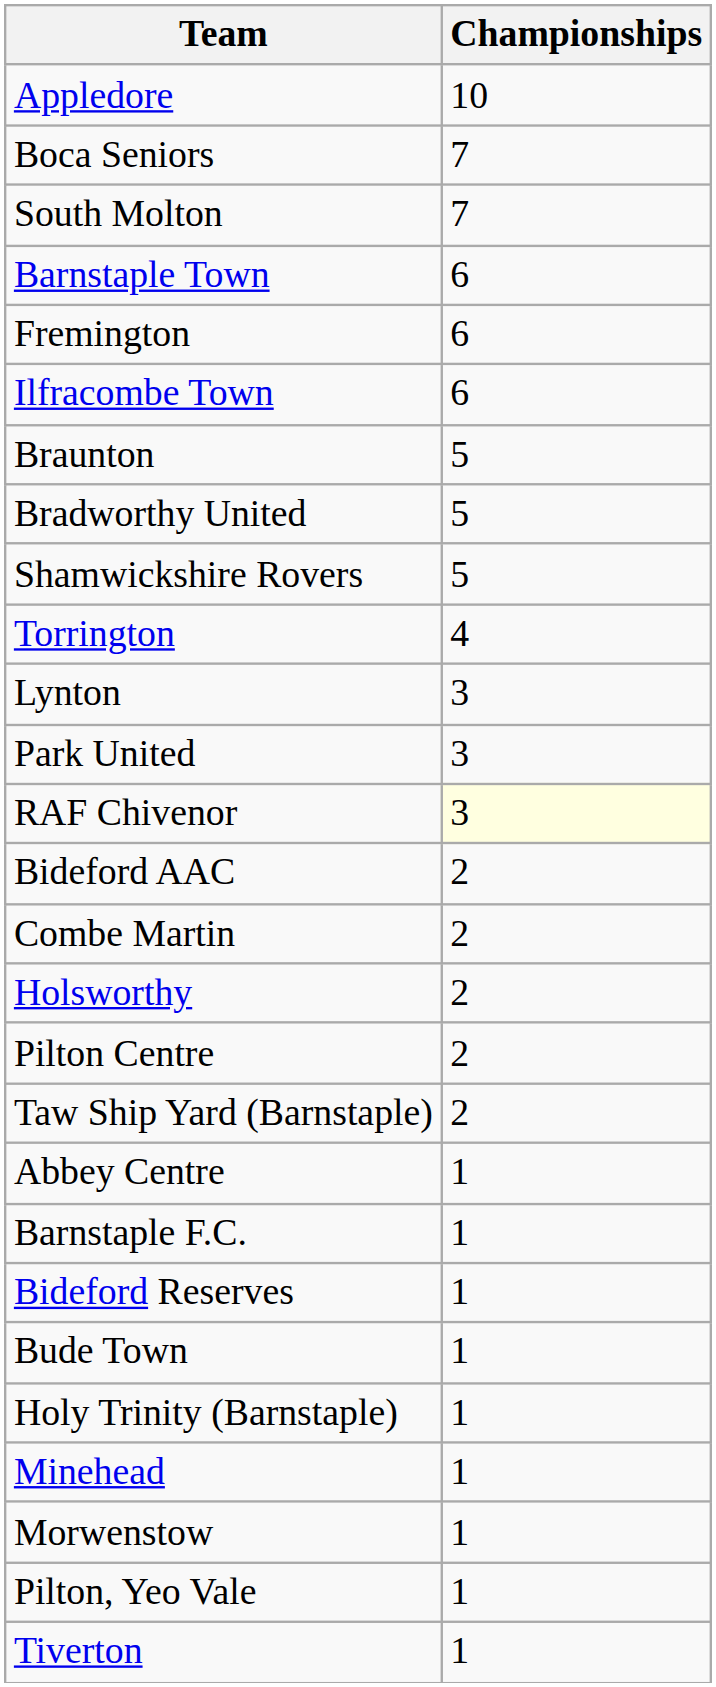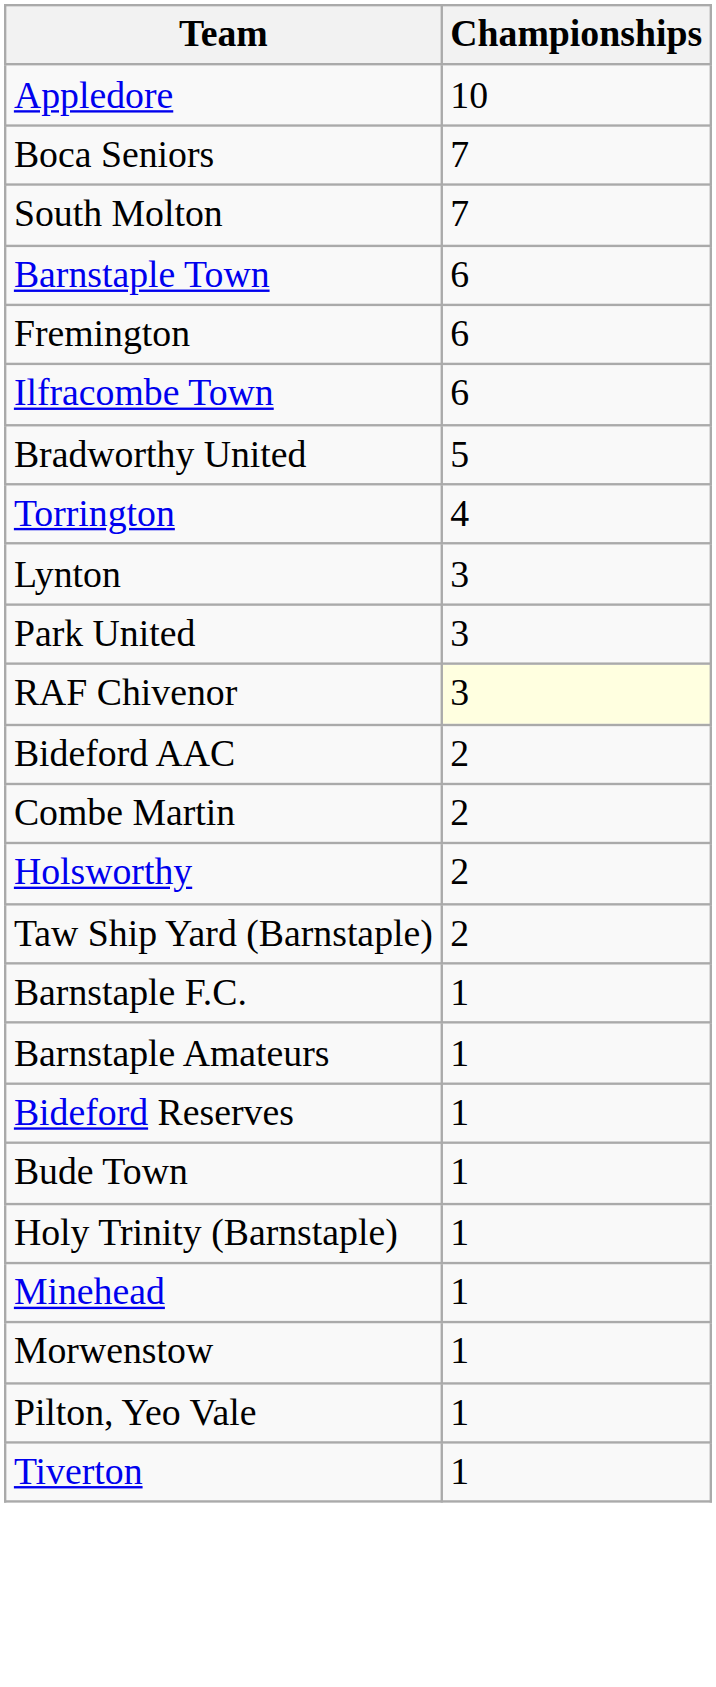- row: Braunton | 5
- row: Shamwickshire Rovers | 5
- row: Pilton Centre | 2
- row: Abbey Centre | 1
+ row: Barnstaple Amateurs | 1
